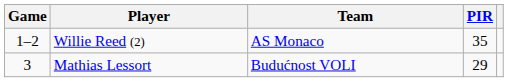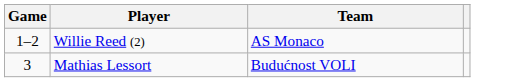- column: PIR | 35 | 29
